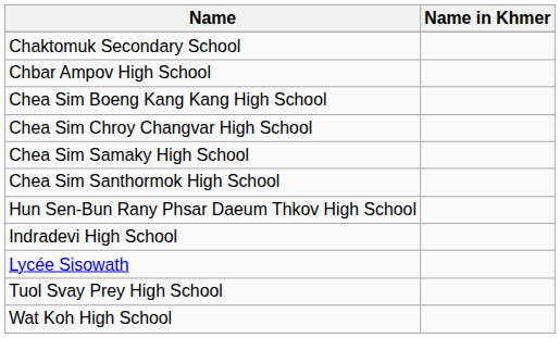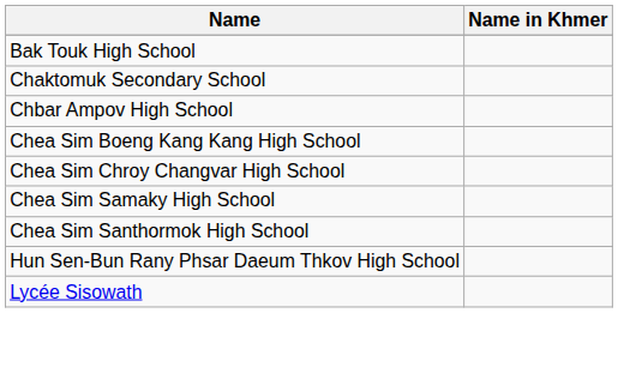+ row: Bak Touk High School
- row: Indradevi High School
- row: Tuol Svay Prey High School
- row: Wat Koh High School
